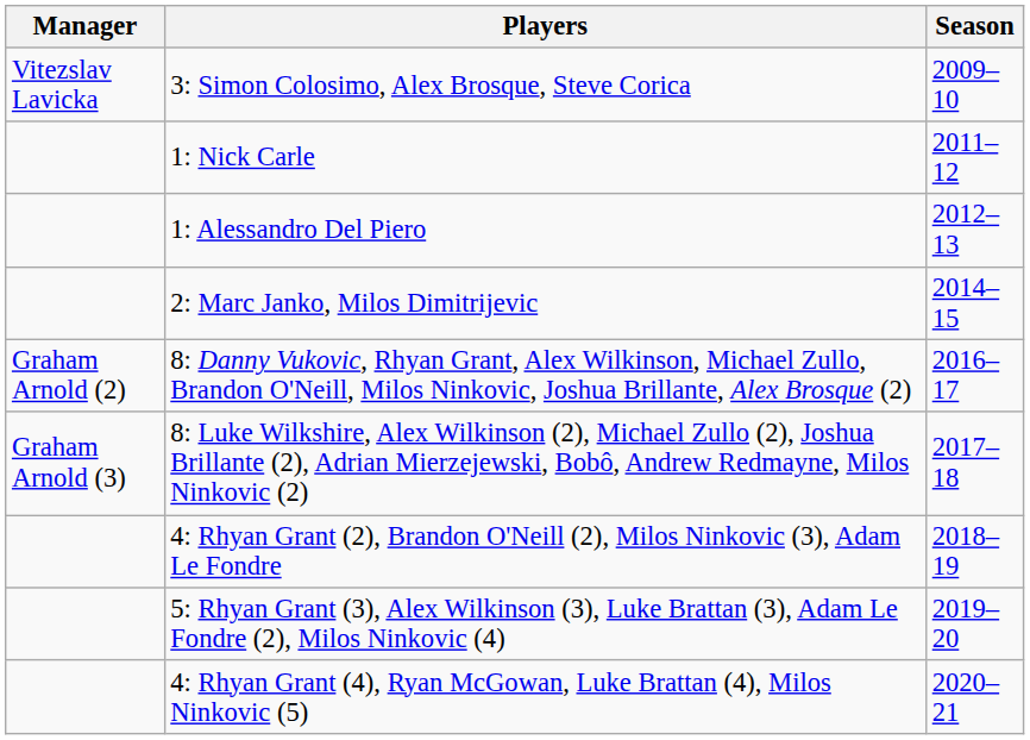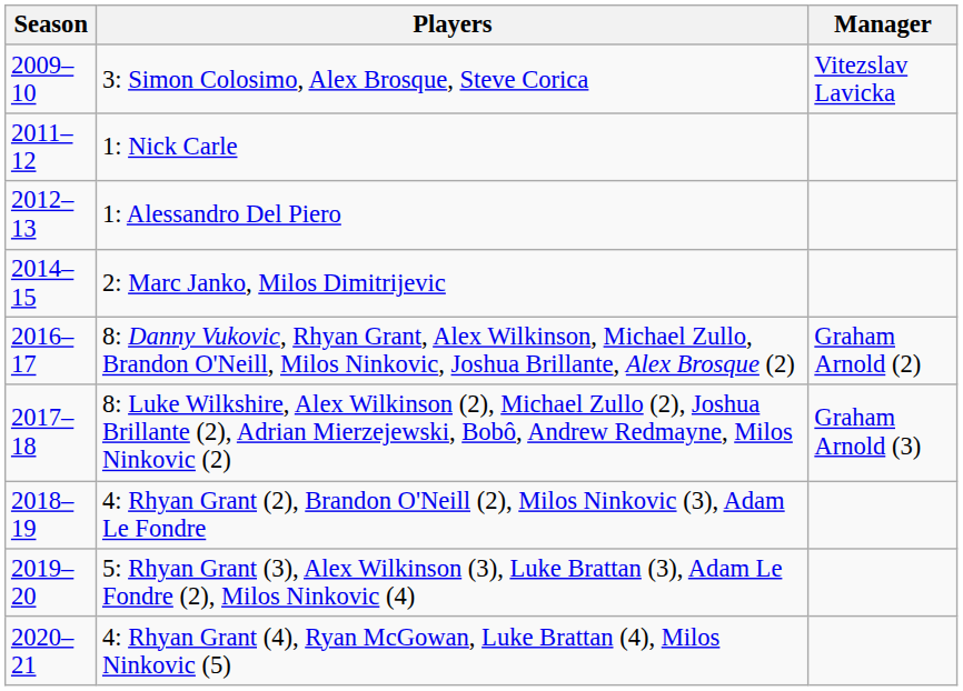columns swapped: Season <-> Manager
